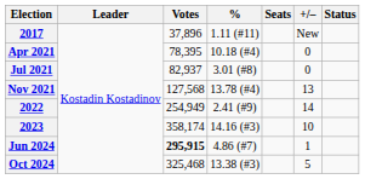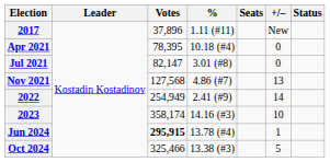Jul 2021 | Votes: 82,937 -> 82,147
Nov 2021 | %: 13.78 (#4) -> 4.86 (#7)
Jun 2024 | %: 4.86 (#7) -> 13.78 (#4)
Oct 2024 | Votes: 325,468 -> 325,466
